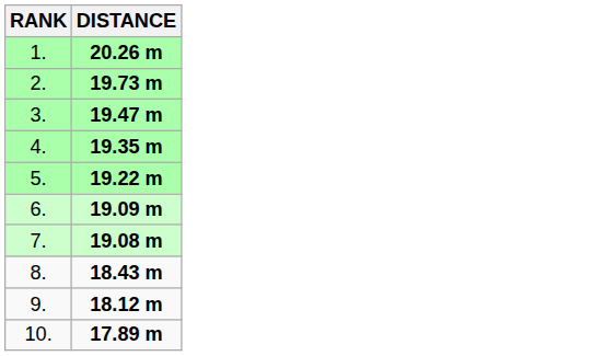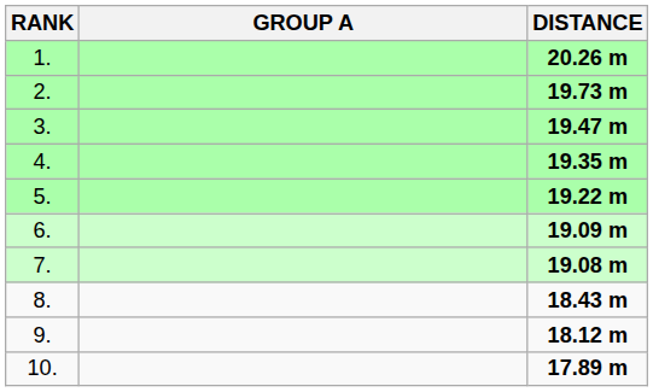+ column: GROUP A
